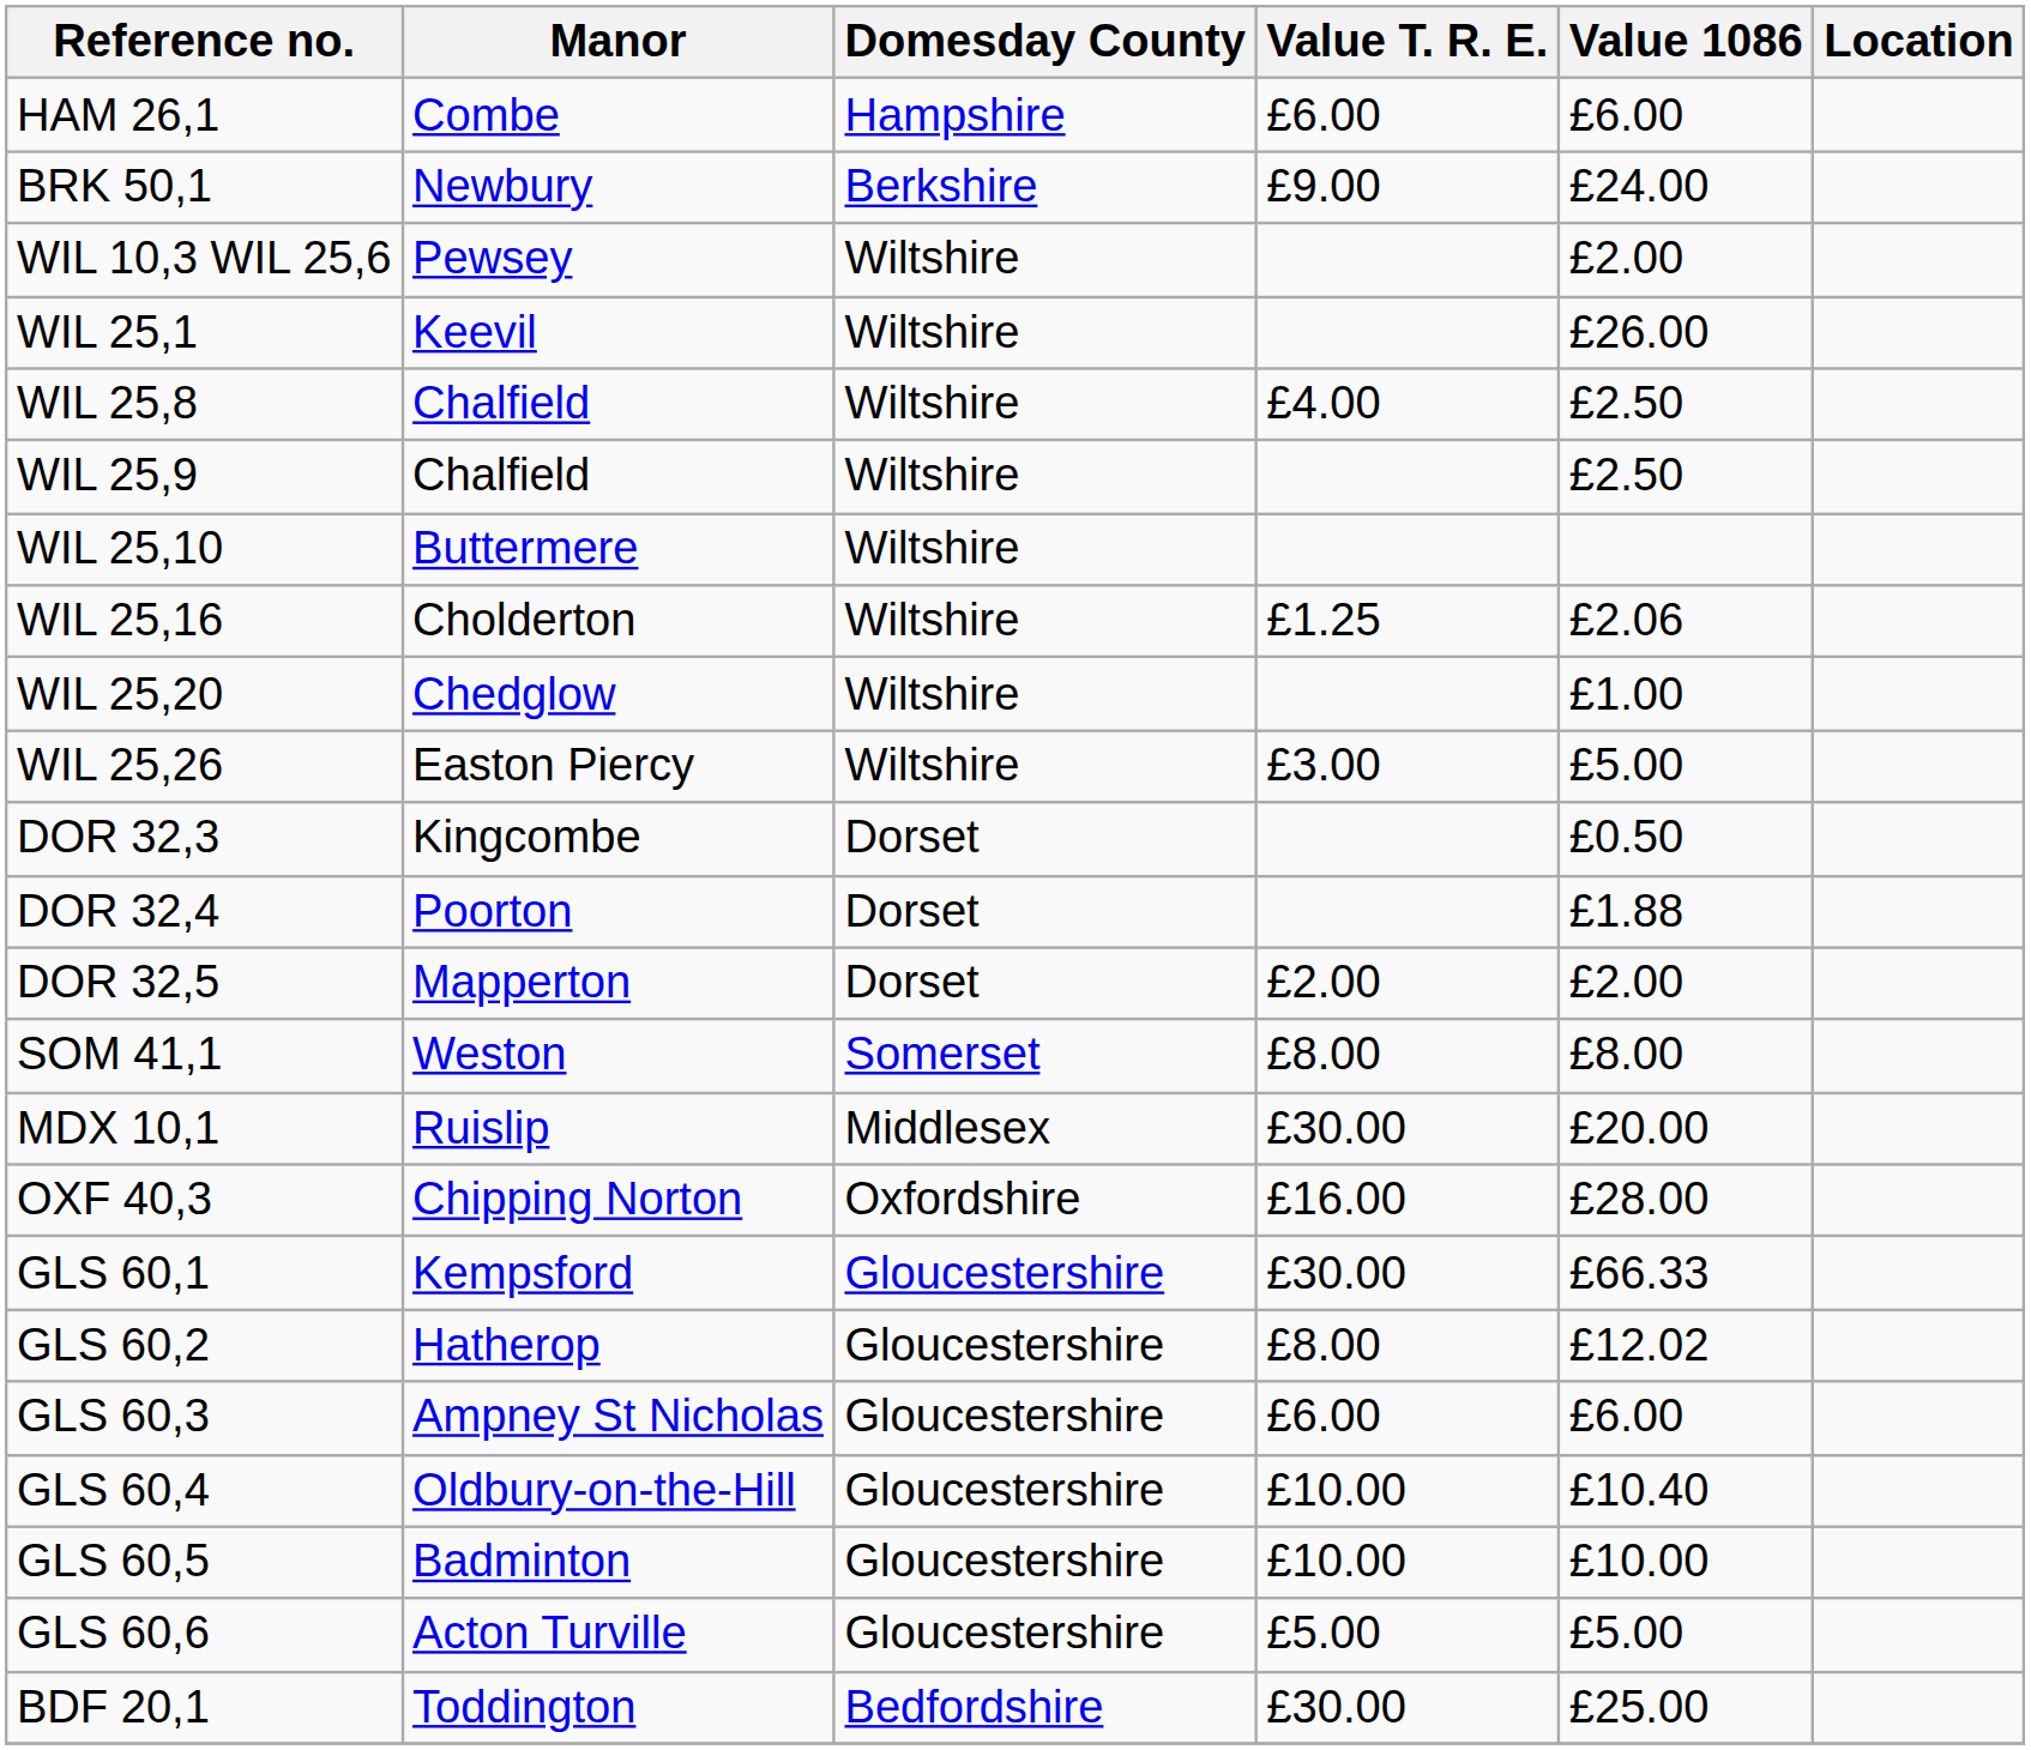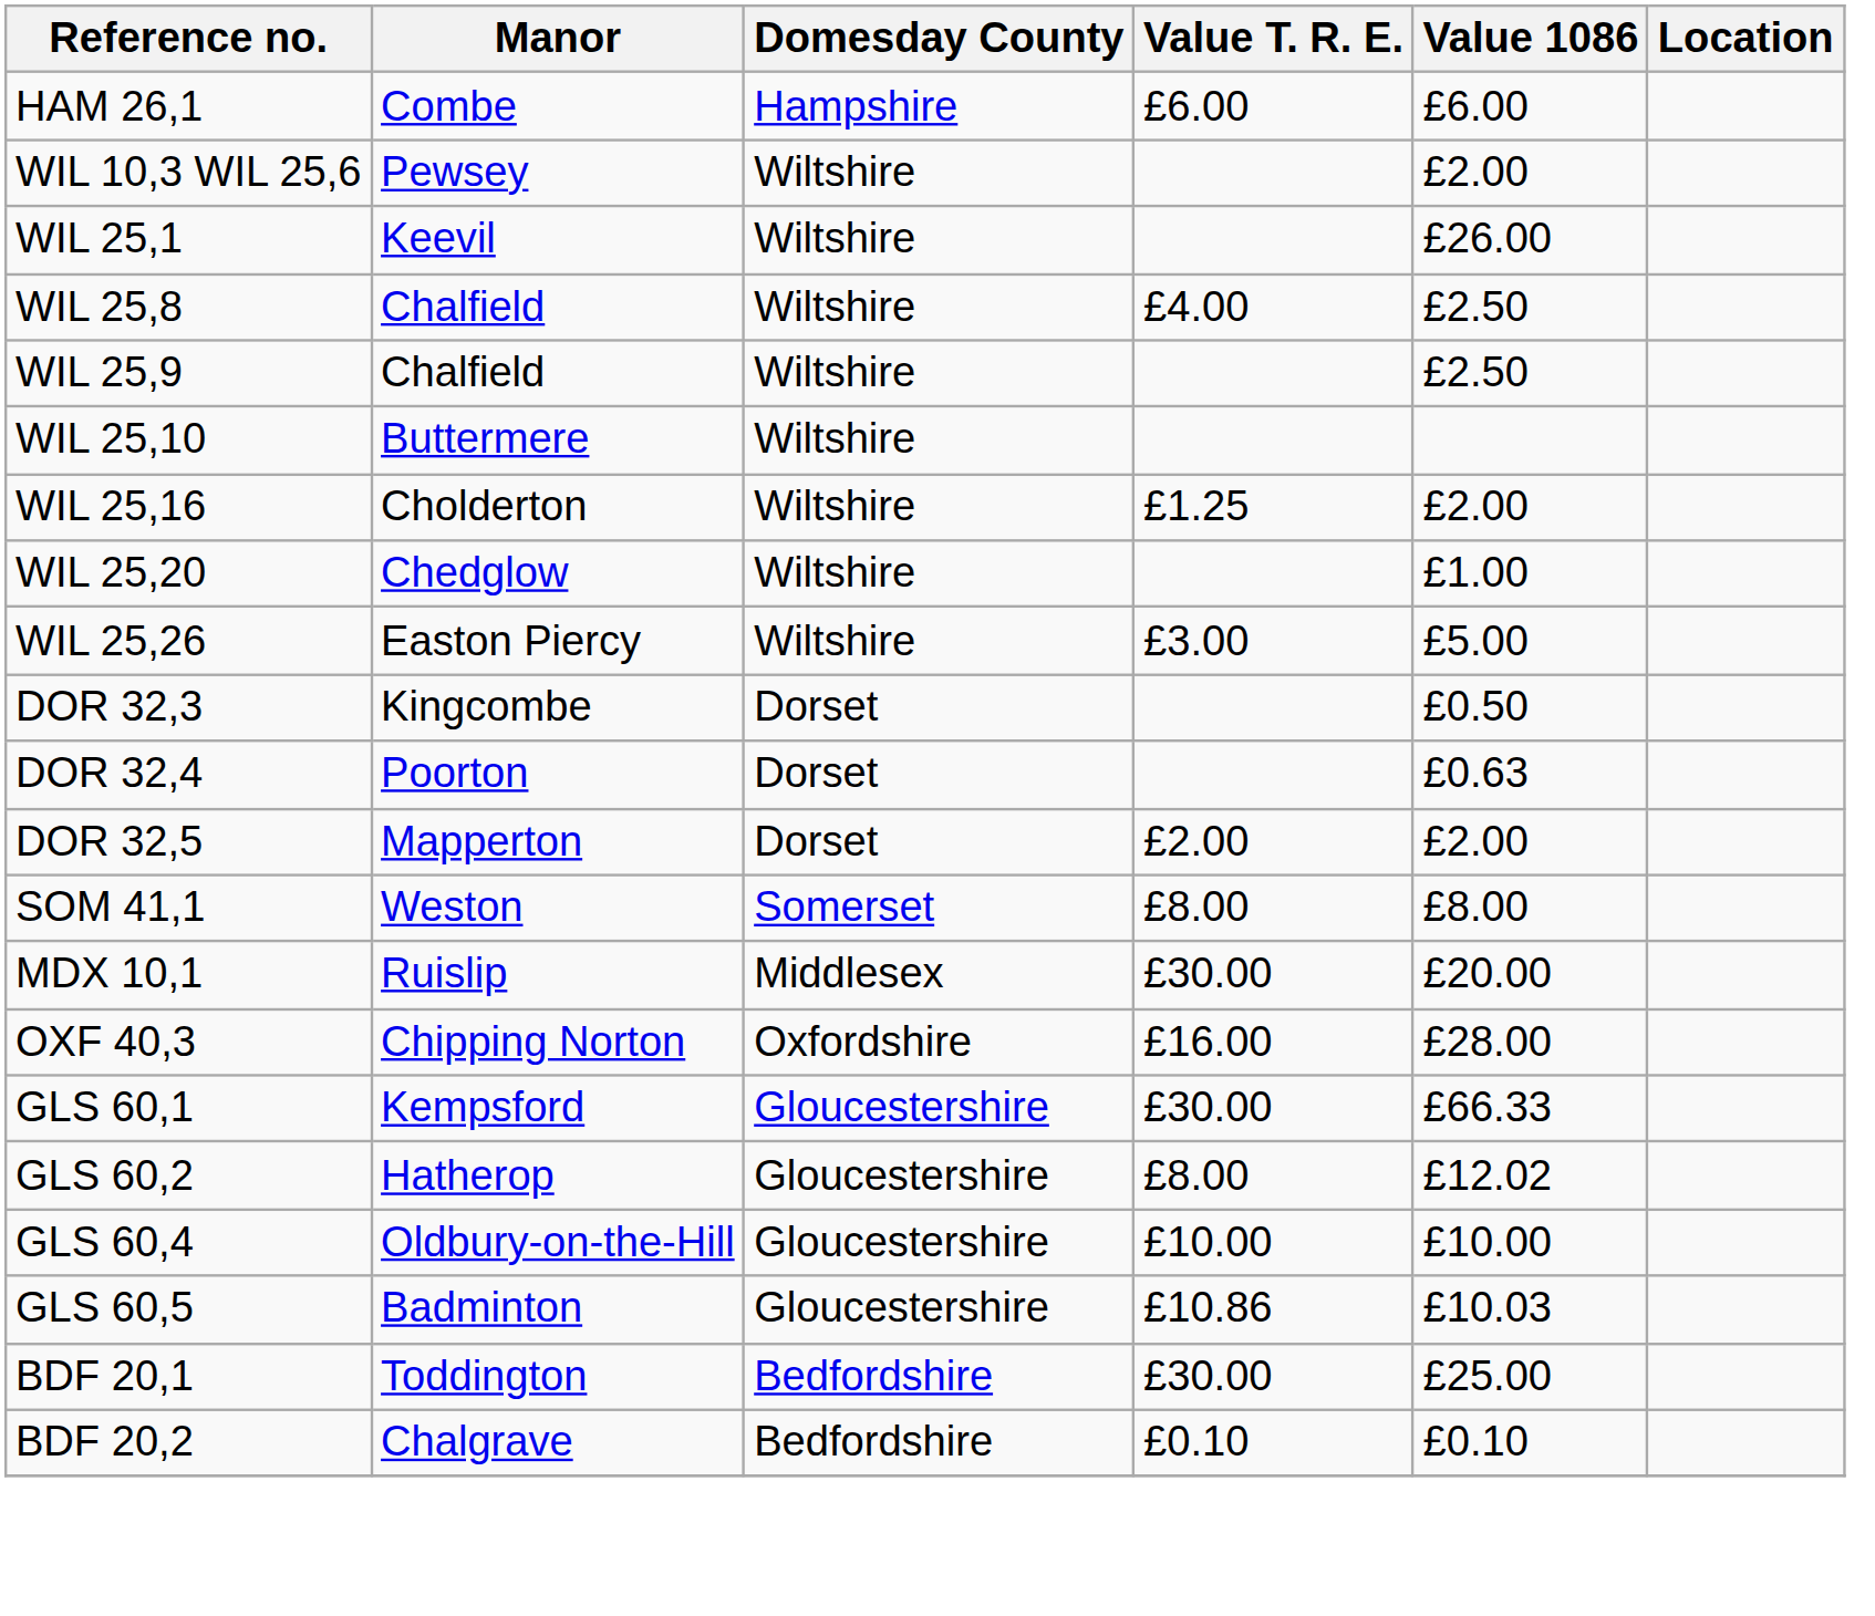- row: BRK 50,1 | Newbury | Berkshire | £9.00 | £24.00
WIL 25,16 | Value 1086: £2.06 -> £2.00
DOR 32,4 | Value 1086: £1.88 -> £0.63
- row: GLS 60,3 | Ampney St Nicholas | Gloucestershire | £6.00 | £6.00
GLS 60,4 | Value 1086: £10.40 -> £10.00
GLS 60,5 | Value T. R. E.: £10.00 -> £10.86
GLS 60,5 | Value 1086: £10.00 -> £10.03
- row: GLS 60,6 | Acton Turville | Gloucestershire | £5.00 | £5.00
+ row: BDF 20,2 | Chalgrave | Bedfordshire | £0.10 | £0.10
